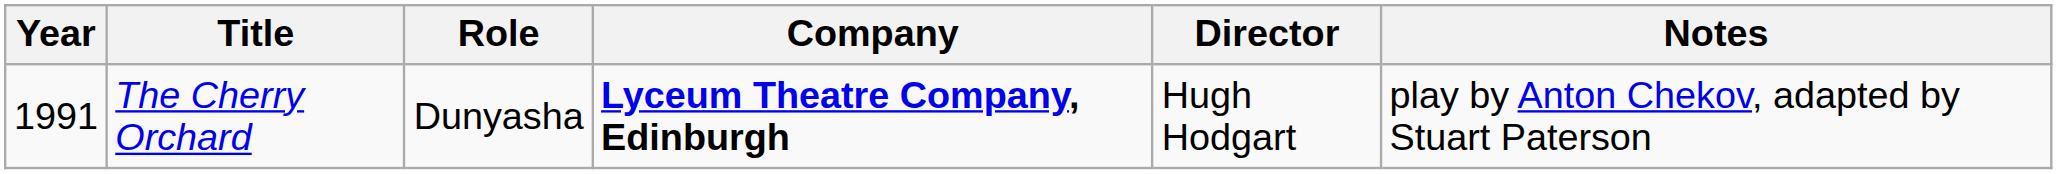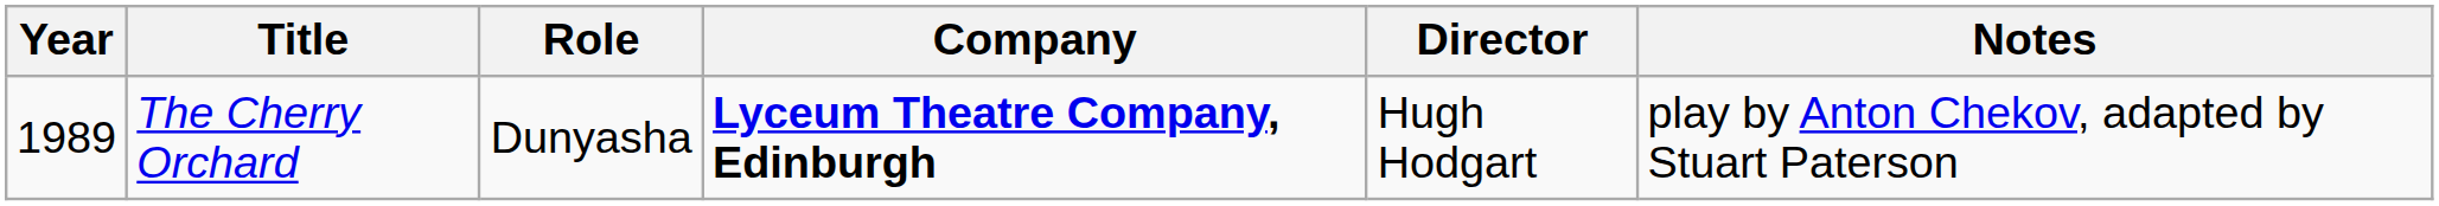The Cherry Orchard | Year: 1991 -> 1989
